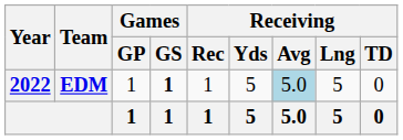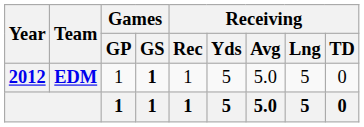EDM | Year: 2022 -> 2012
EDM | Receiving / Avg: lightblue background -> no background
